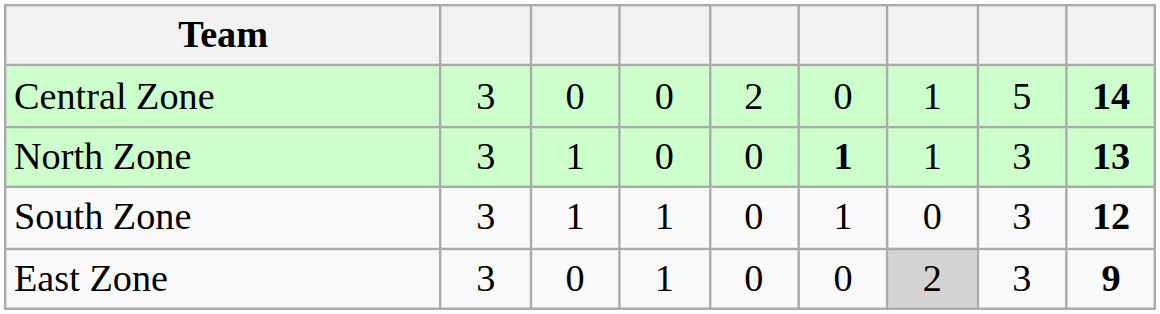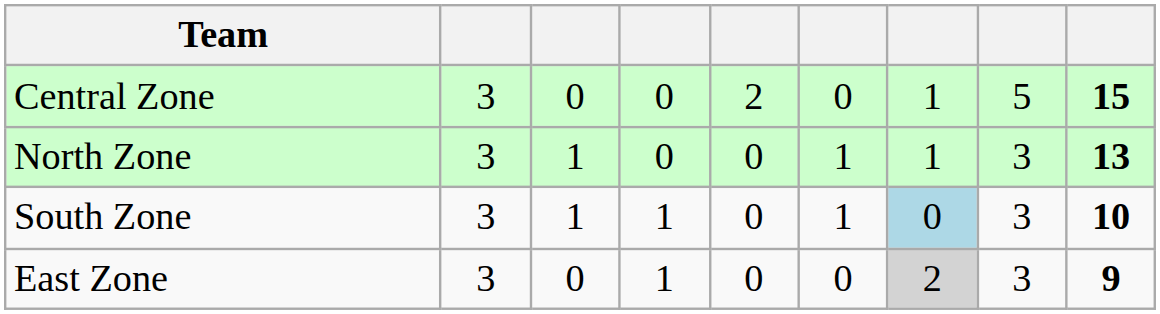Central Zone | column 9: 14 -> 15
North Zone | column 6: bold -> normal
South Zone | column 7: no background -> lightblue background
South Zone | column 9: 12 -> 10
